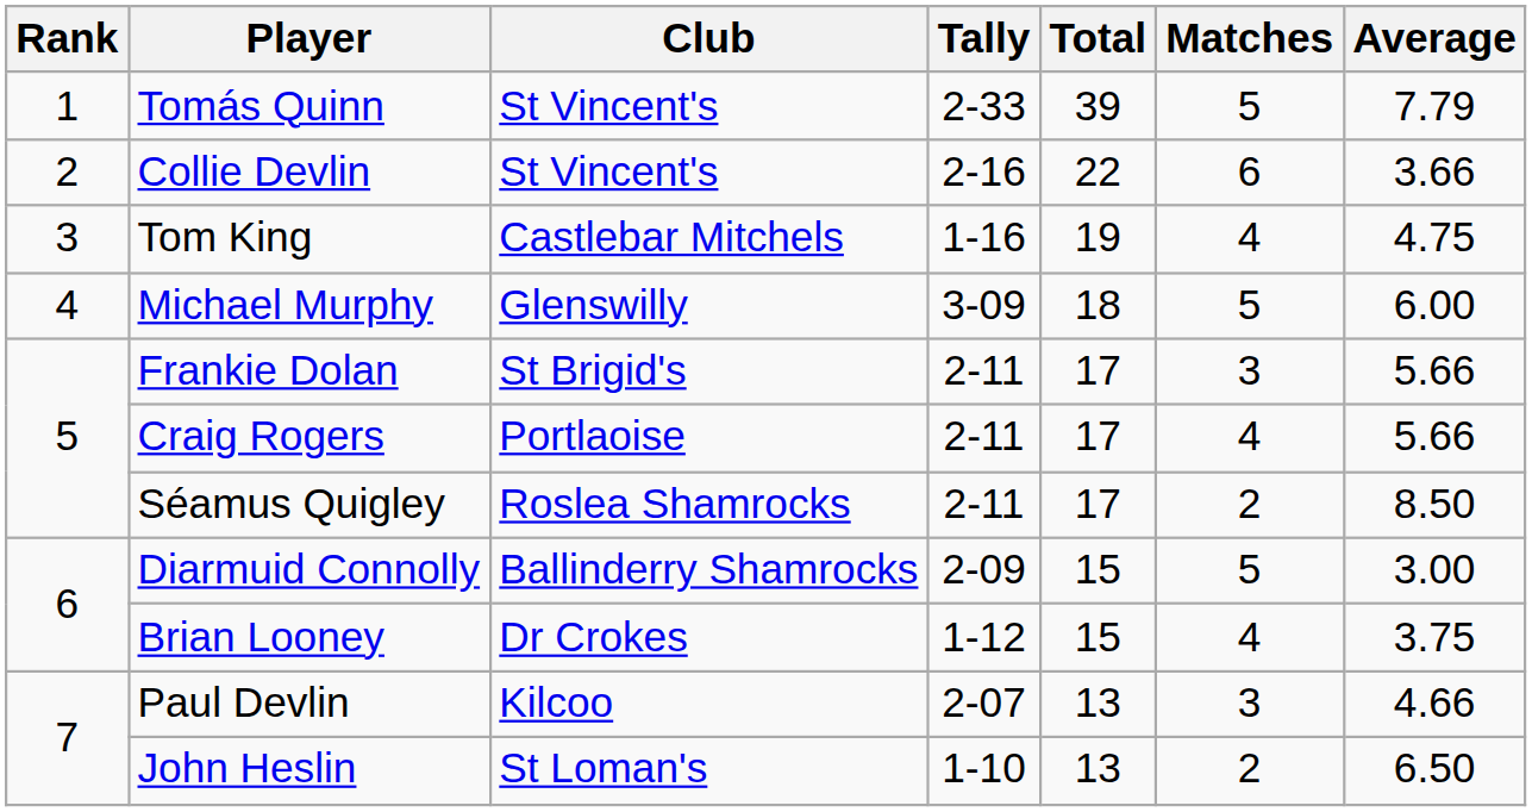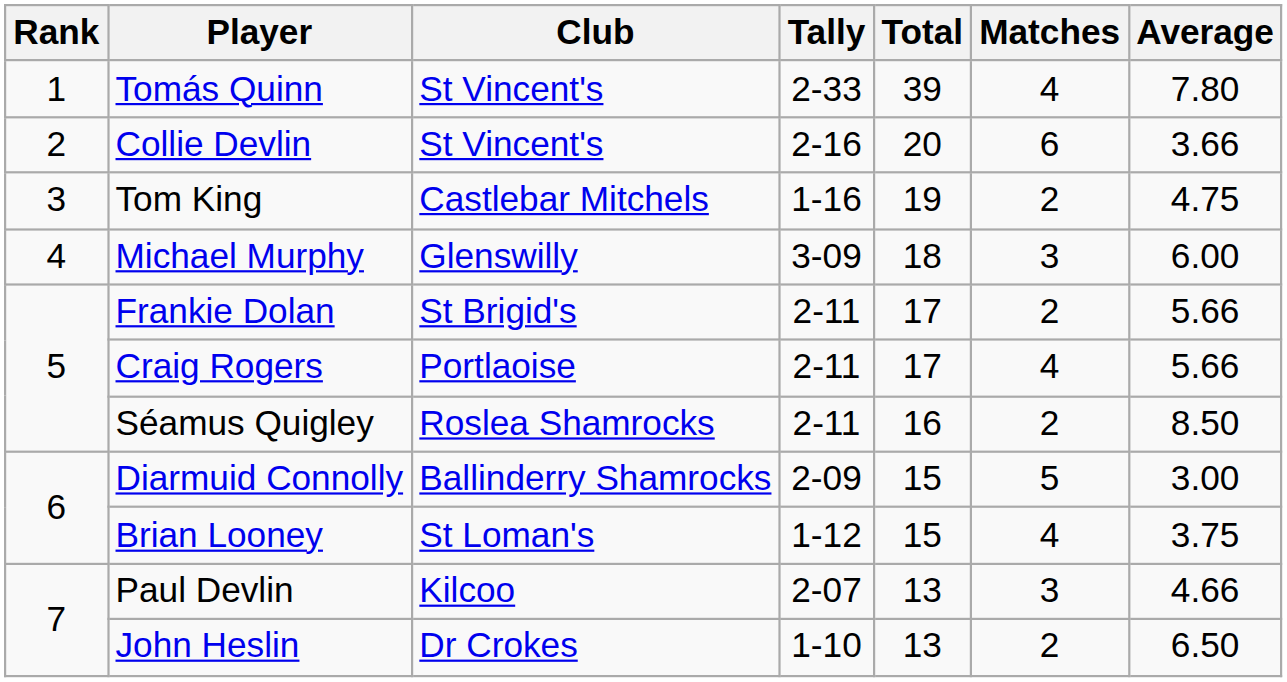Tomás Quinn | Matches: 5 -> 4
Tomás Quinn | Average: 7.79 -> 7.80
Collie Devlin | Total: 22 -> 20
Tom King | Matches: 4 -> 2
Michael Murphy | Matches: 5 -> 3
Frankie Dolan | Matches: 3 -> 2
Séamus Quigley | Total: 17 -> 16
Brian Looney | Club: Dr Crokes -> St Loman's
John Heslin | Club: St Loman's -> Dr Crokes
